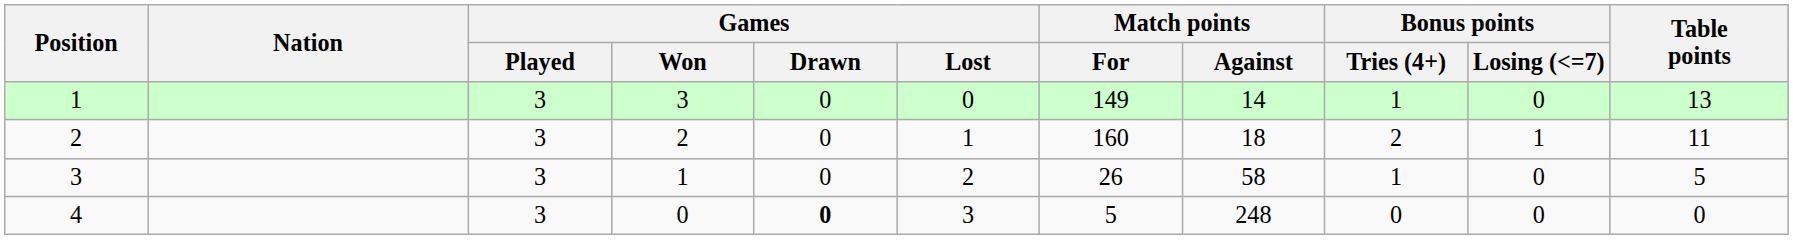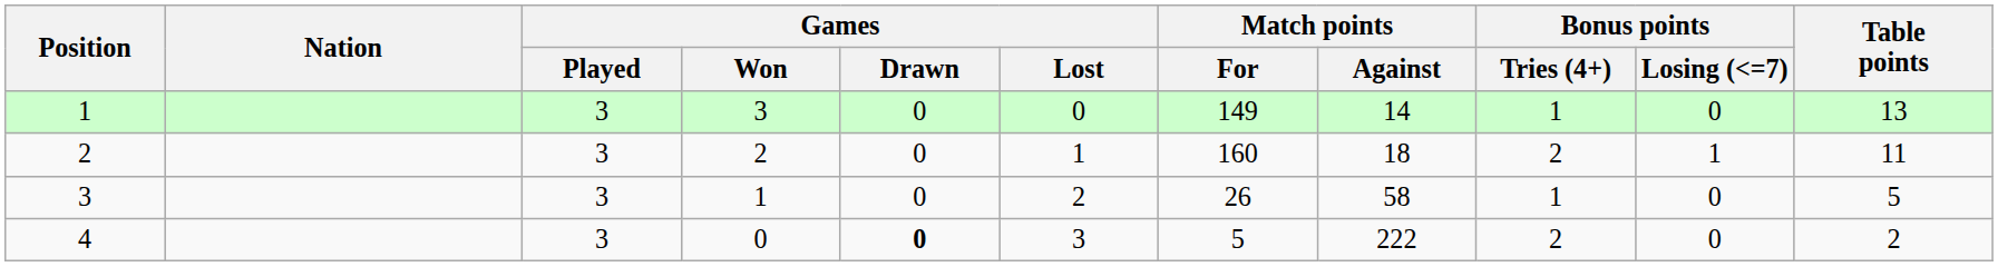4 | Match points / Against: 248 -> 222
4 | Bonus points / Tries (4+): 0 -> 2
4 | Table points: 0 -> 2
